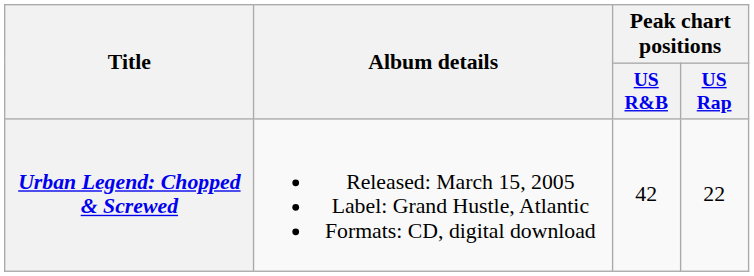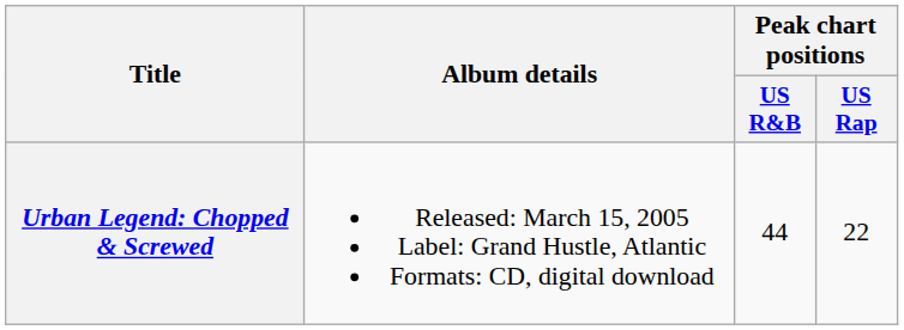Urban Legend: Chopped & Screwed | Peak chart positions / US R&B: 42 -> 44
